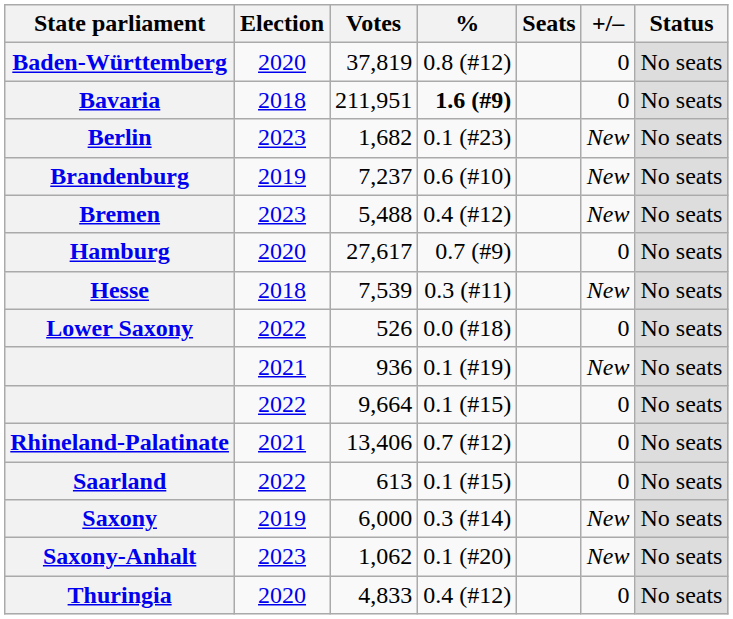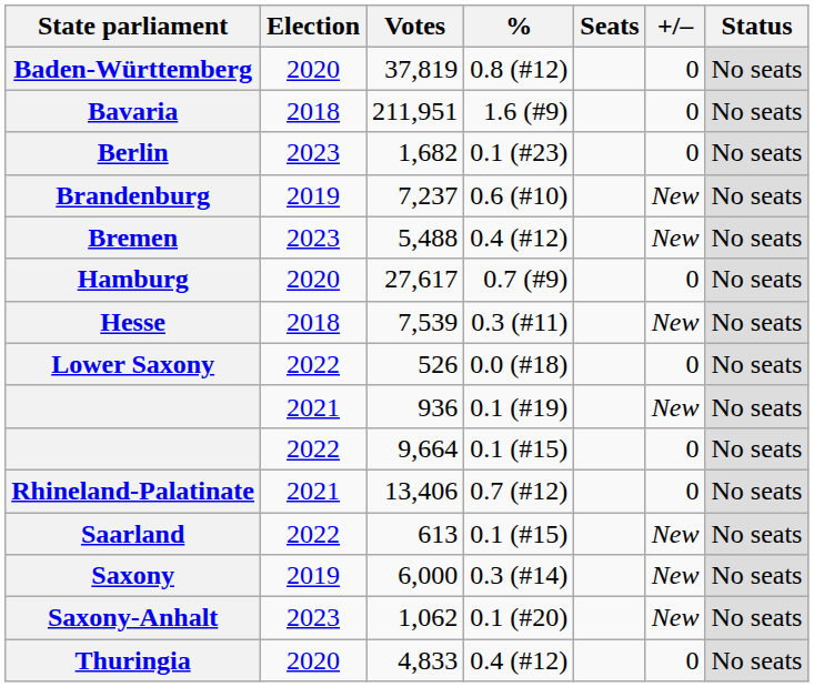Bavaria | %: bold -> normal
Berlin | +/–: New -> 0
Saarland | +/–: 0 -> New
